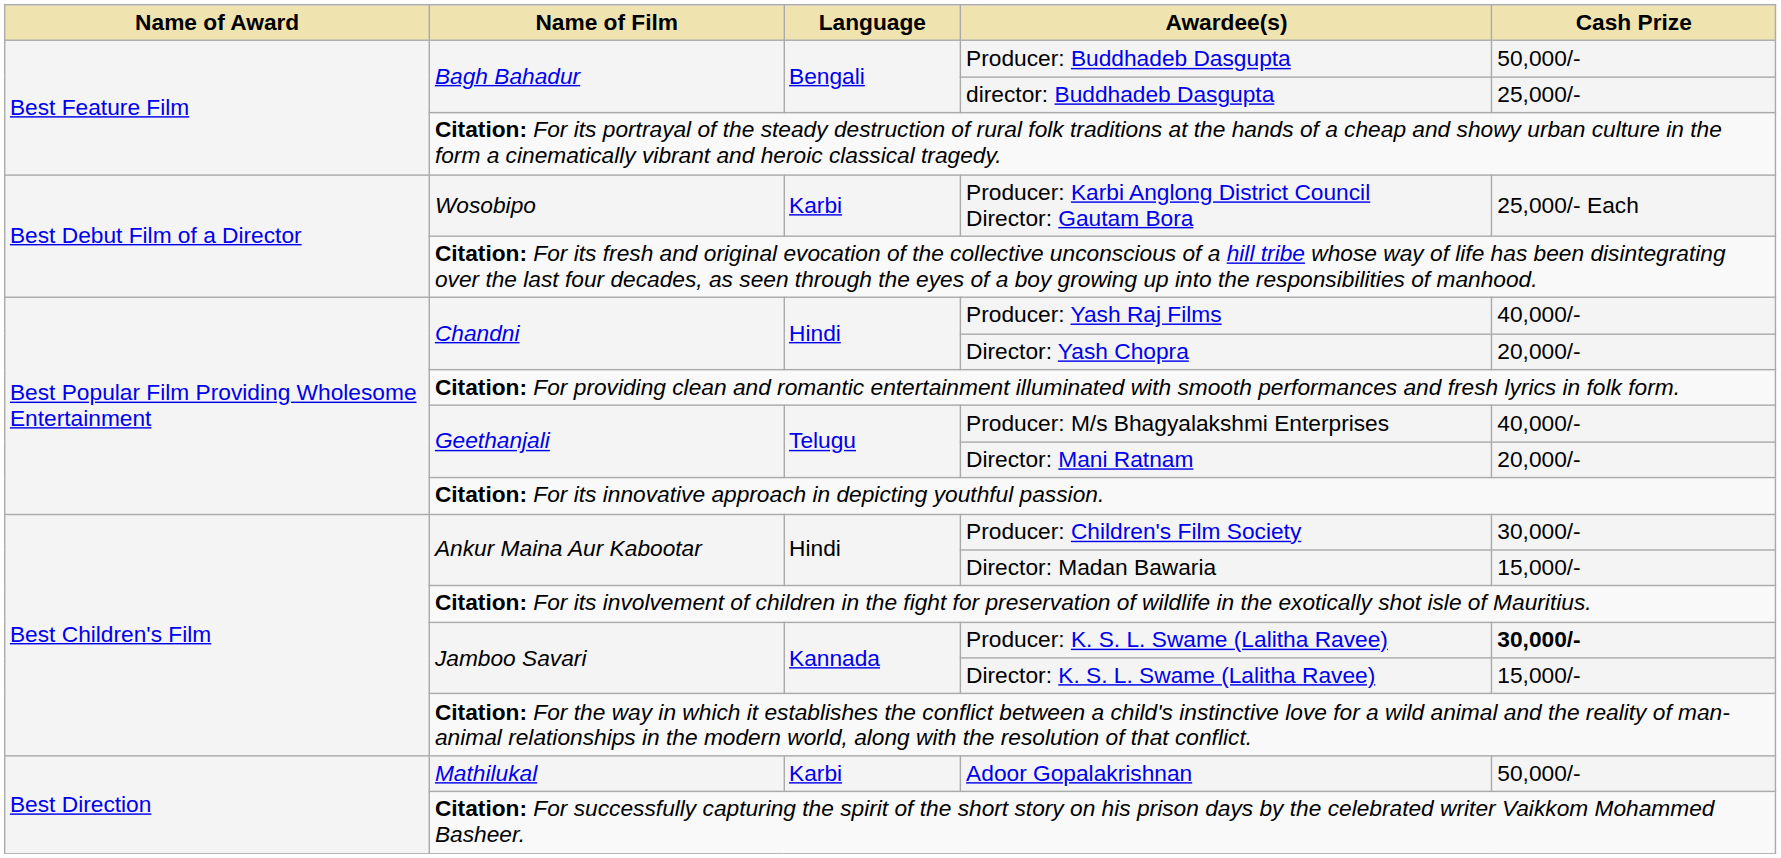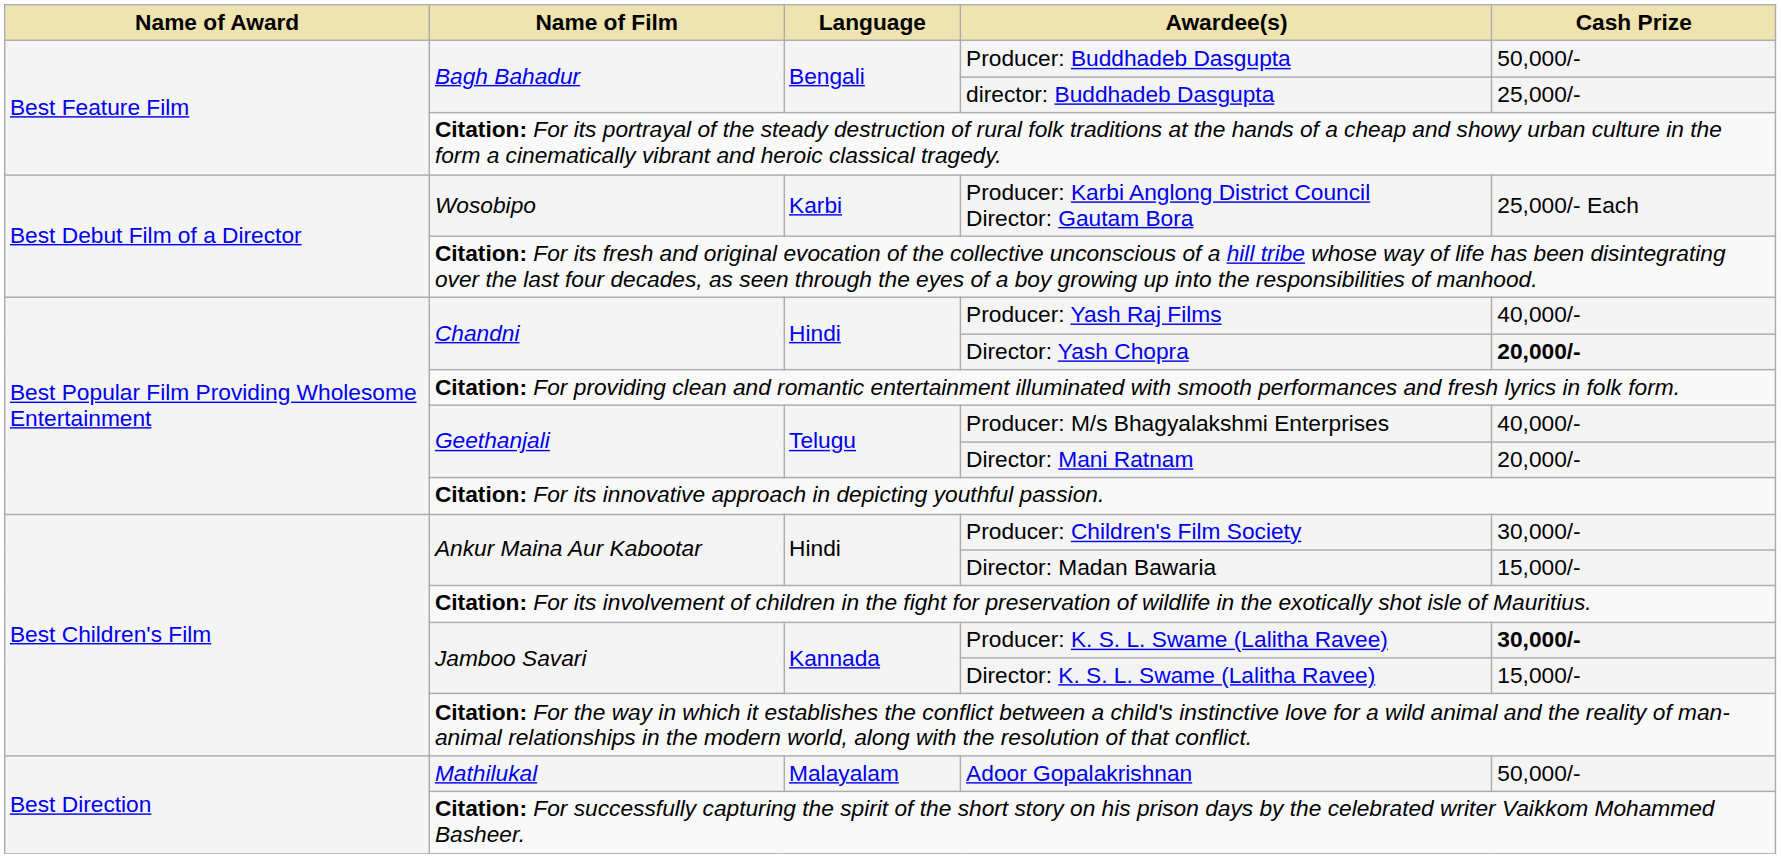Director: Yash Chopra | Cash Prize: normal -> bold
Adoor Gopalakrishnan | Language: Karbi -> Malayalam
